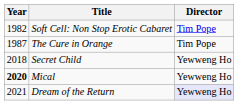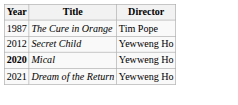- row: 1982 | Soft Cell: Non Stop Erotic Cabaret | Tim Pope
Secret Child | Year: 2018 -> 2012
Dream of the Return | Director: lavender background -> no background
